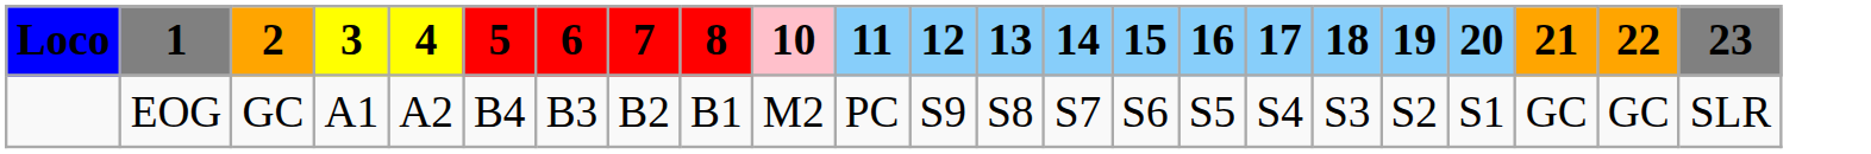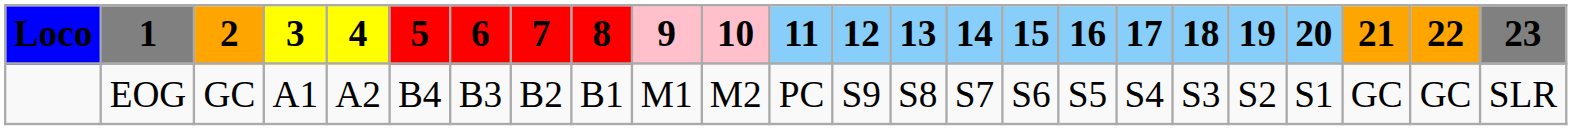+ column: 9 | M1
